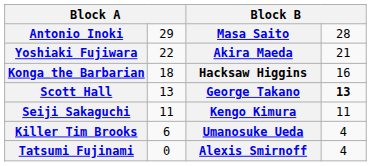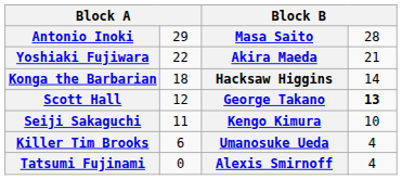Konga the Barbarian | column 4: 16 -> 14
Scott Hall | column 2: 13 -> 12
Seiji Sakaguchi | column 4: 11 -> 10
